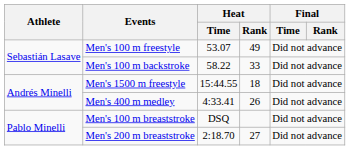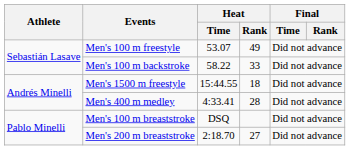Men's 400 m medley | Heat / Rank: 26 -> 28
